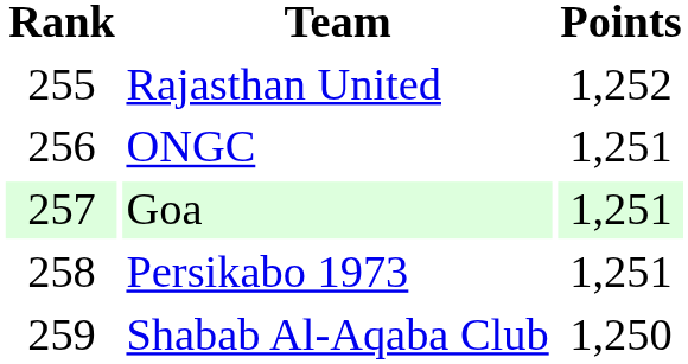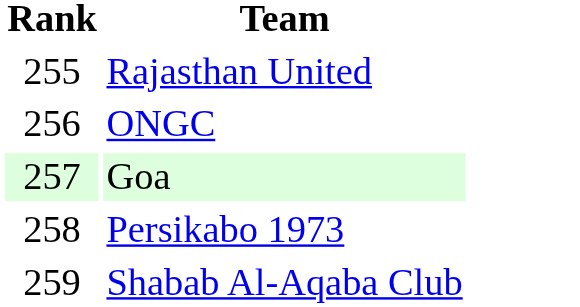- column: Points | 1,252 | 1,251 | 1,251 | 1,251 | 1,250
